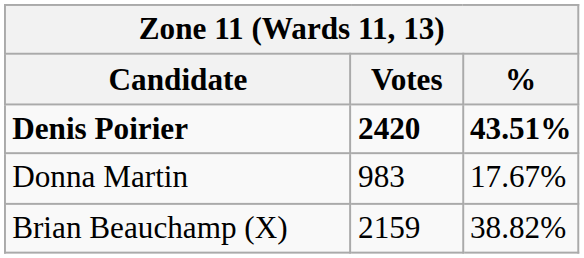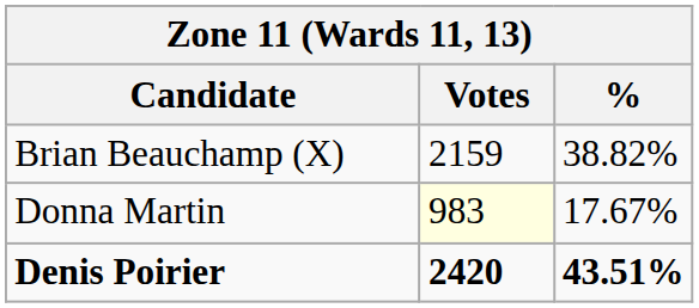rows swapped: Brian Beauchamp (X) <-> Denis Poirier
Donna Martin | Votes: no background -> lightyellow background
